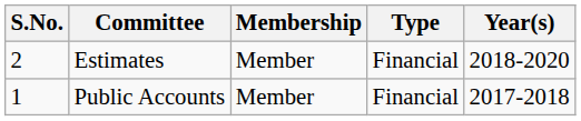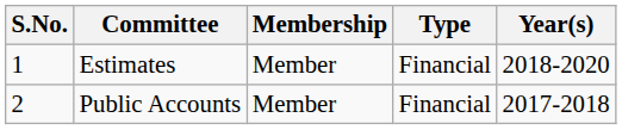Estimates | S.No.: 2 -> 1
Public Accounts | S.No.: 1 -> 2
